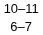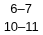rows swapped: 6–7 <-> 10–11
